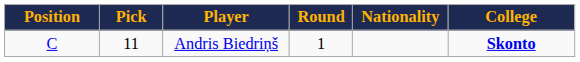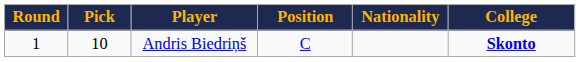columns swapped: Round <-> Position
Andris Biedriņš | Pick: 11 -> 10
